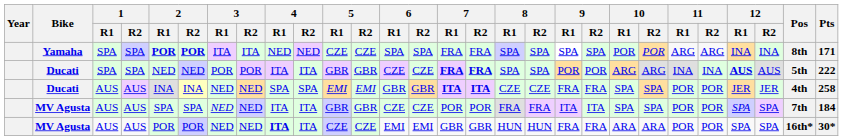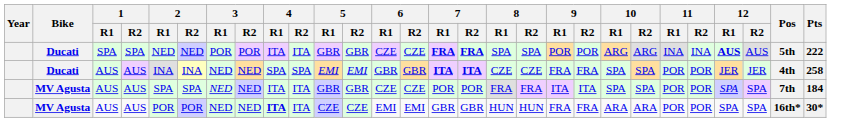- row: Yamaha | SPA | SPA | POR | POR | ITA | ITA | NED | NED | CZE | CZE | SPA | SPA | FRA | FRA | SPA | SPA | SPA | SPA | POR | POR | ARG | ARG | INA | INA | 8th | 171
